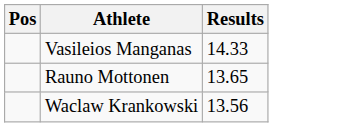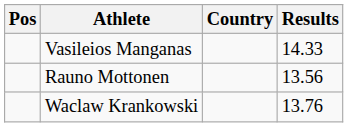+ column: Country
Rauno Mottonen | Results: 13.65 -> 13.56
Waclaw Krankowski | Results: 13.56 -> 13.76
